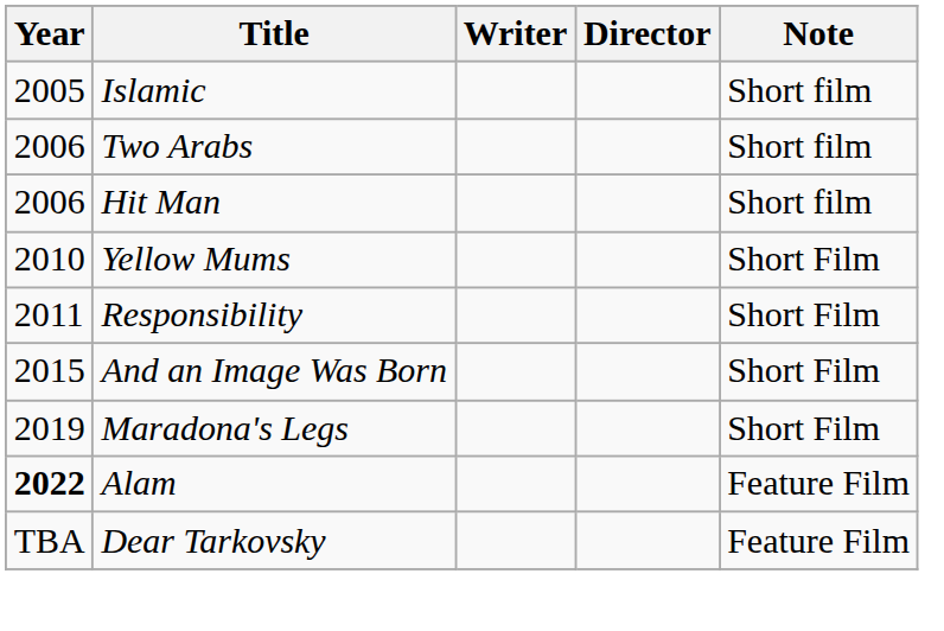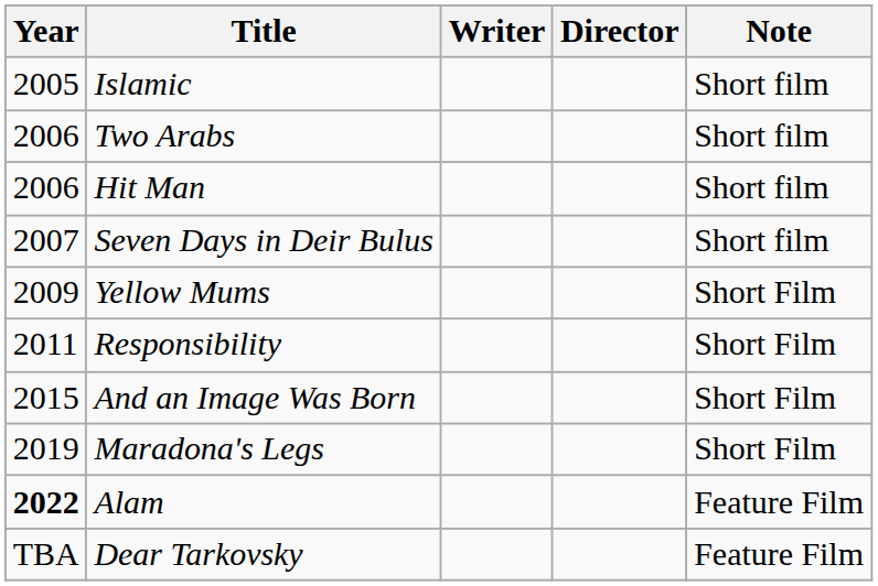+ row: 2007 | Seven Days in Deir Bulus | Short film
Yellow Mums | Year: 2010 -> 2009
